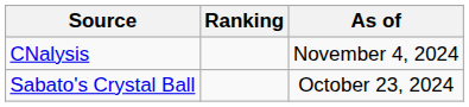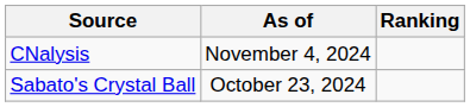columns swapped: Ranking <-> As of
